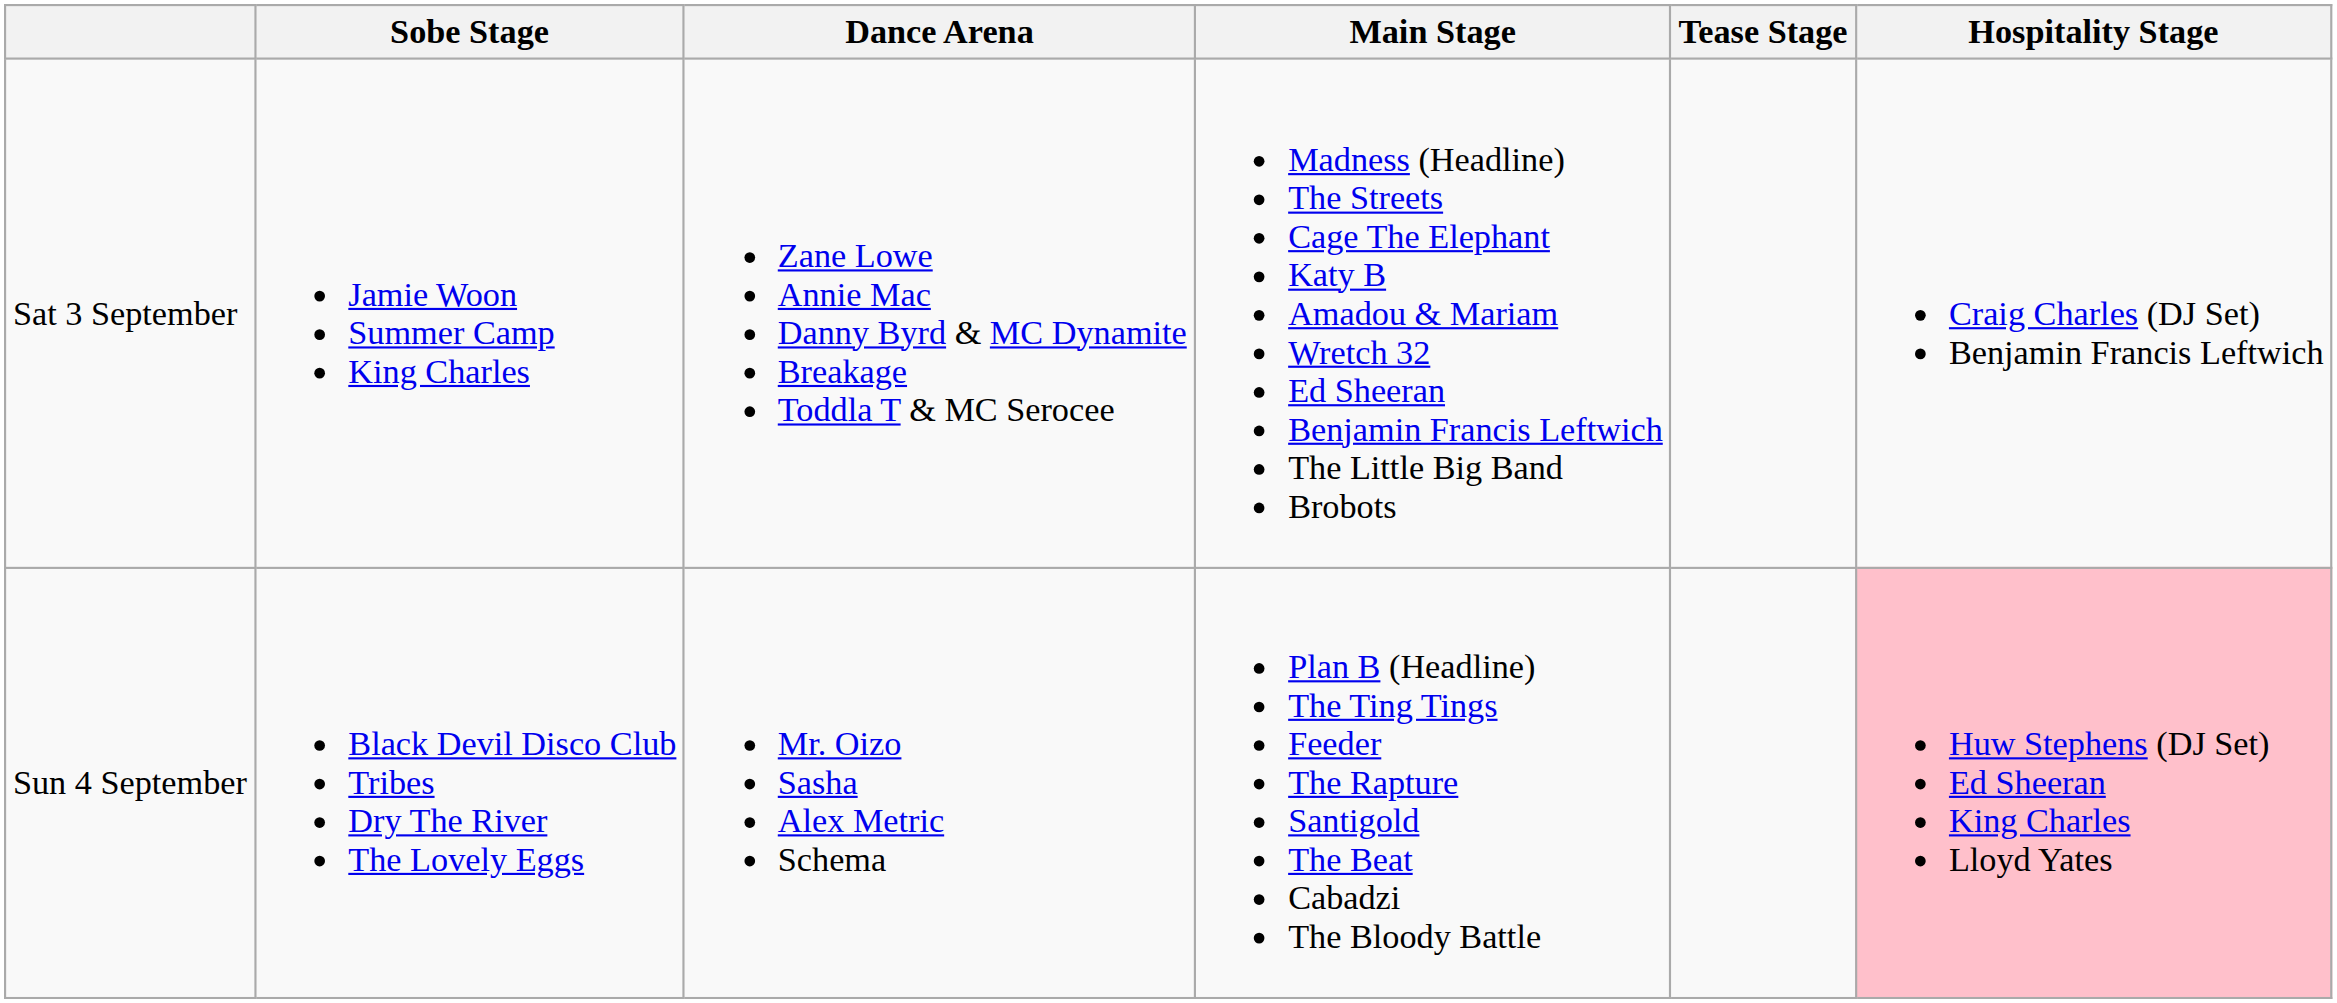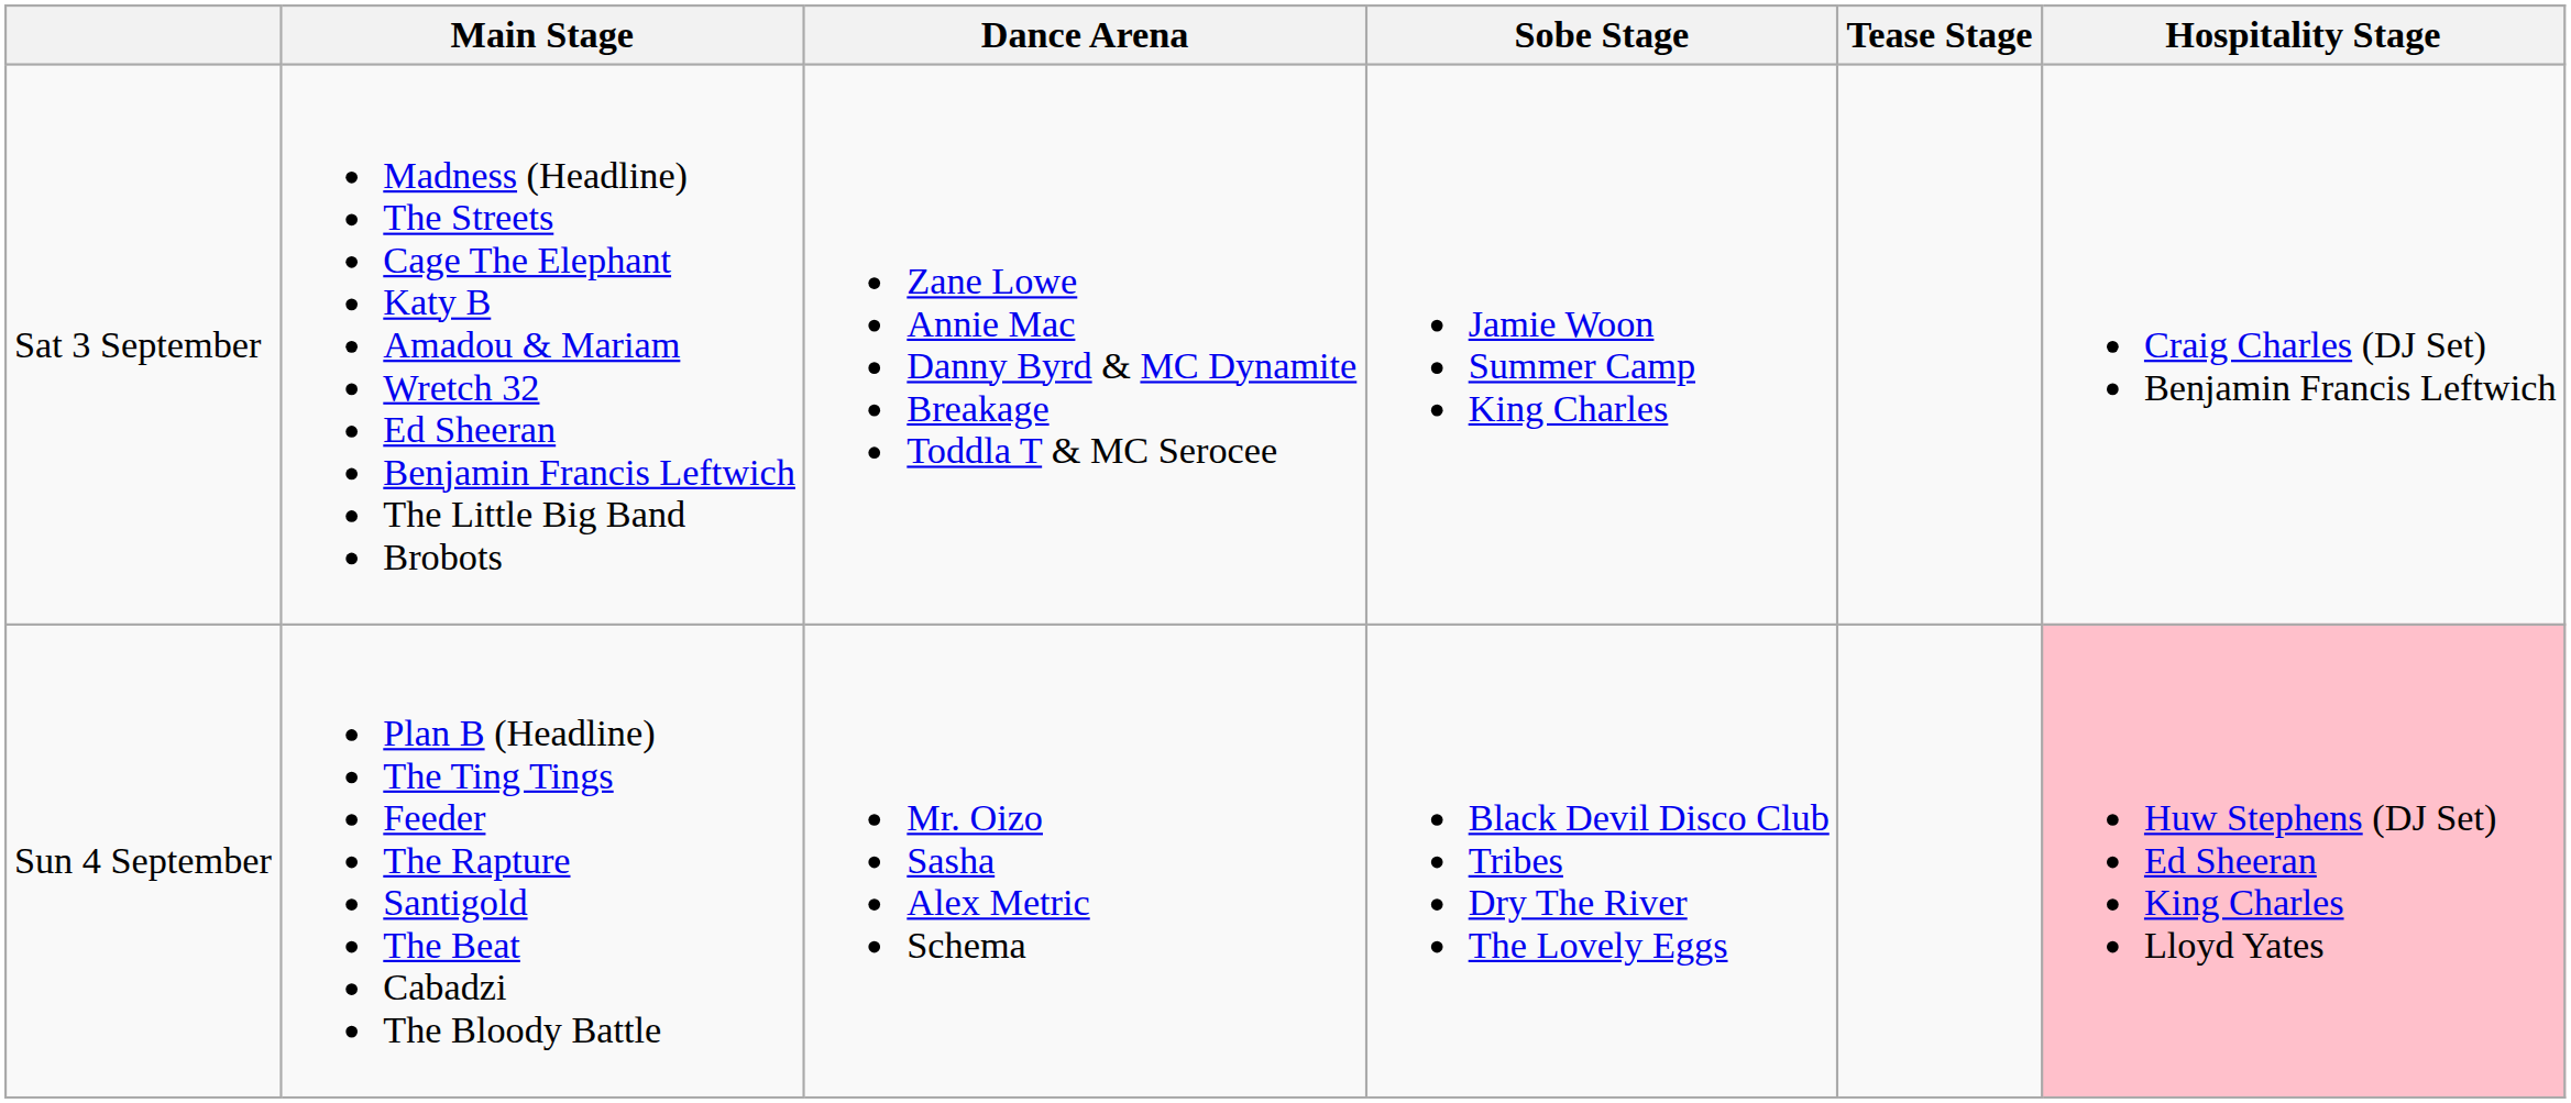columns swapped: Main Stage <-> Sobe Stage
